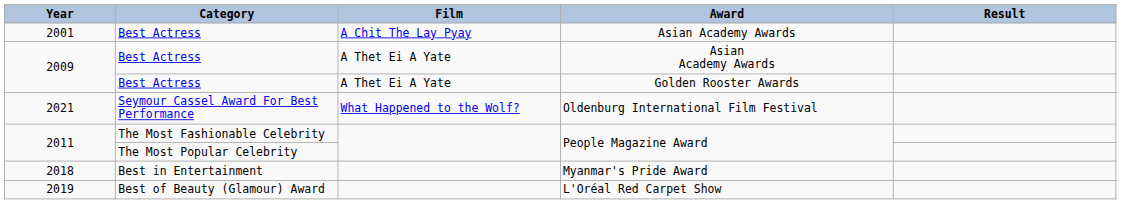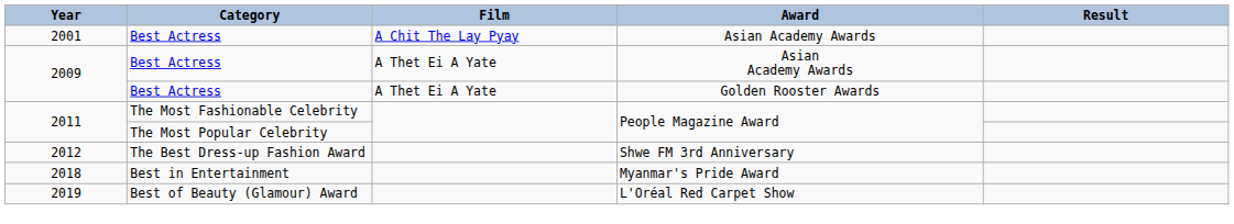- row: 2021 | Seymour Cassel Award For Best Performance | What Happened to the Wolf? | Oldenburg International Film Festival
+ row: 2012 | The Best Dress-up Fashion Award | Shwe FM 3rd Anniversary
